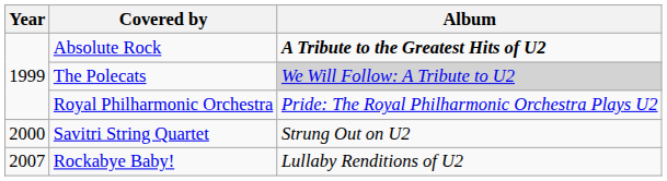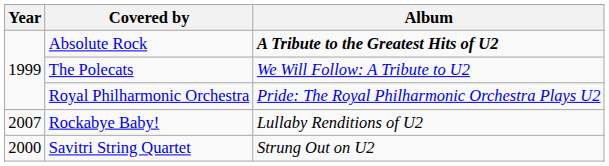The Polecats | Album: lightgrey background -> no background
rows swapped: Savitri String Quartet <-> Rockabye Baby!
